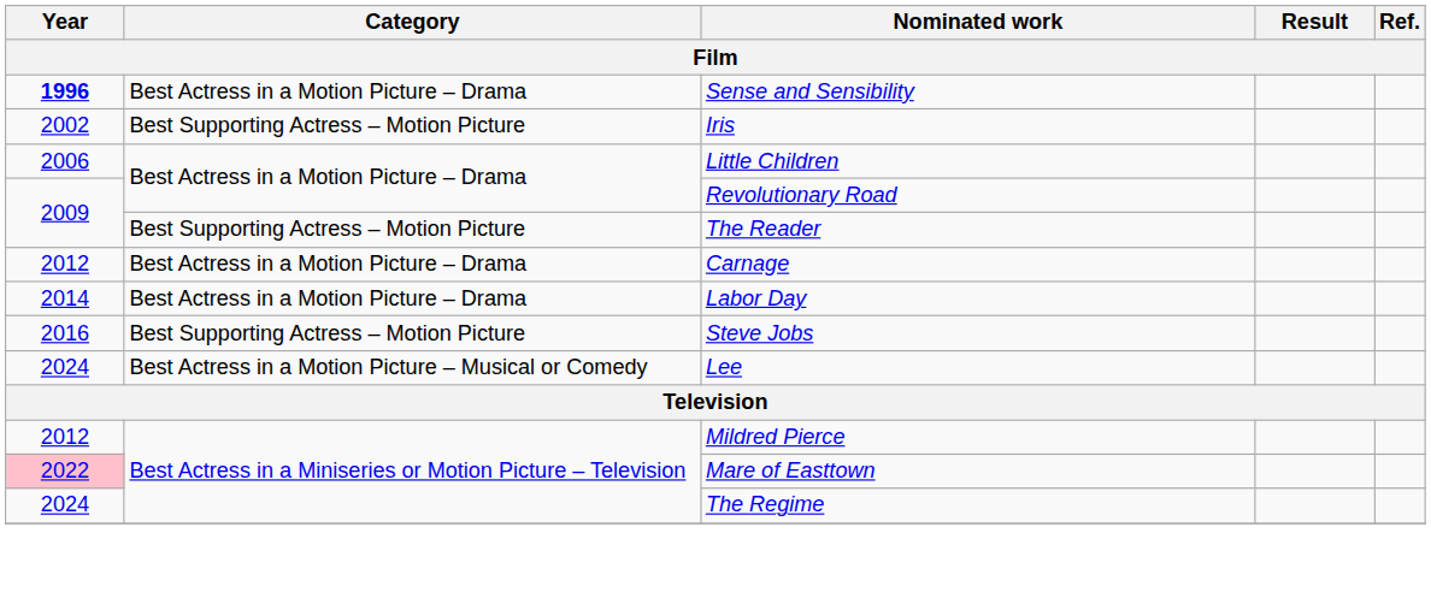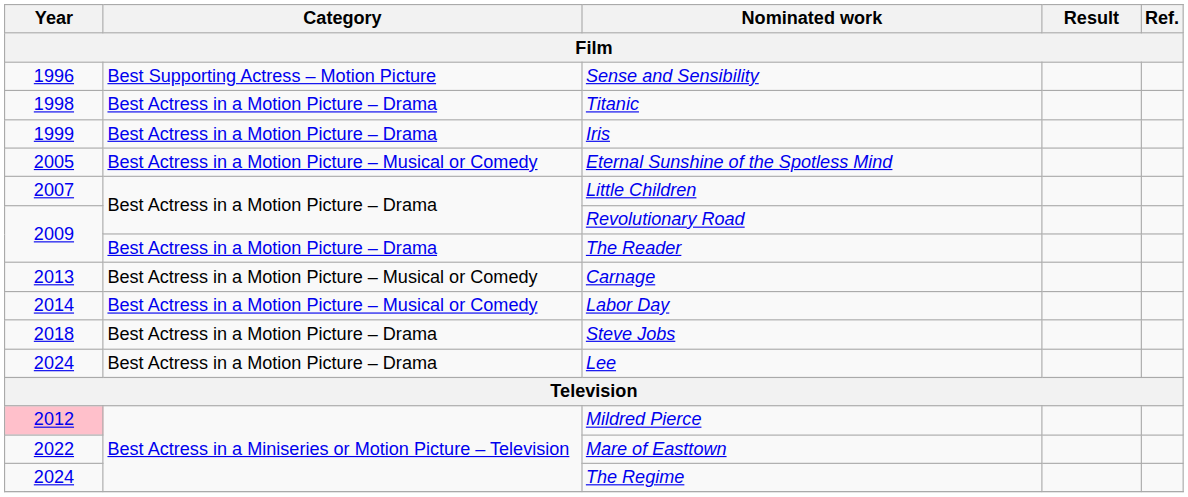Sense and Sensibility | Year: bold -> normal
Sense and Sensibility | Category: Best Actress in a Motion Picture – Drama -> Best Supporting Actress – Motion Picture
+ row: 1998 | Best Actress in a Motion Picture – Drama | Titanic
Iris | Year: 2002 -> 1999
Iris | Category: Best Supporting Actress – Motion Picture -> Best Actress in a Motion Picture – Drama
+ row: 2005 | Best Actress in a Motion Picture – Musical or Comedy | Eternal Sunshine of the Spotless Mind
Little Children | Year: 2006 -> 2007
The Reader | Category: Best Supporting Actress – Motion Picture -> Best Actress in a Motion Picture – Drama
Carnage | Year: 2012 -> 2013
Carnage | Category: Best Actress in a Motion Picture – Drama -> Best Actress in a Motion Picture – Musical or Comedy
Labor Day | Category: Best Actress in a Motion Picture – Drama -> Best Actress in a Motion Picture – Musical or Comedy
Steve Jobs | Year: 2016 -> 2018
Steve Jobs | Category: Best Supporting Actress – Motion Picture -> Best Actress in a Motion Picture – Drama
Lee | Category: Best Actress in a Motion Picture – Musical or Comedy -> Best Actress in a Motion Picture – Drama
Mildred Pierce | Year: no background -> pink background
Mare of Easttown | Year: pink background -> no background
